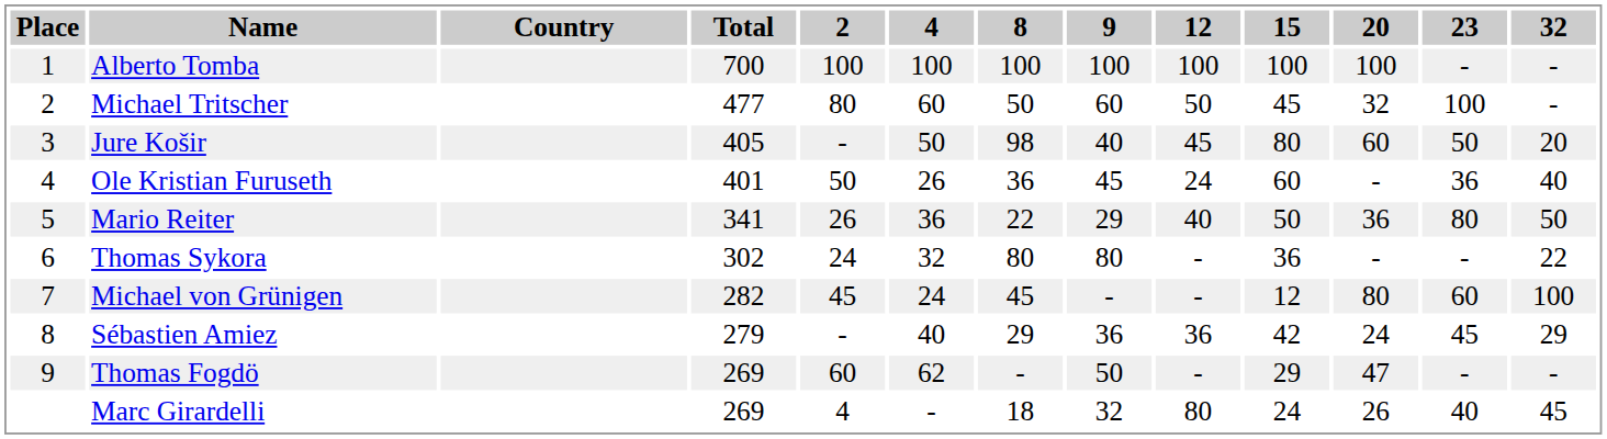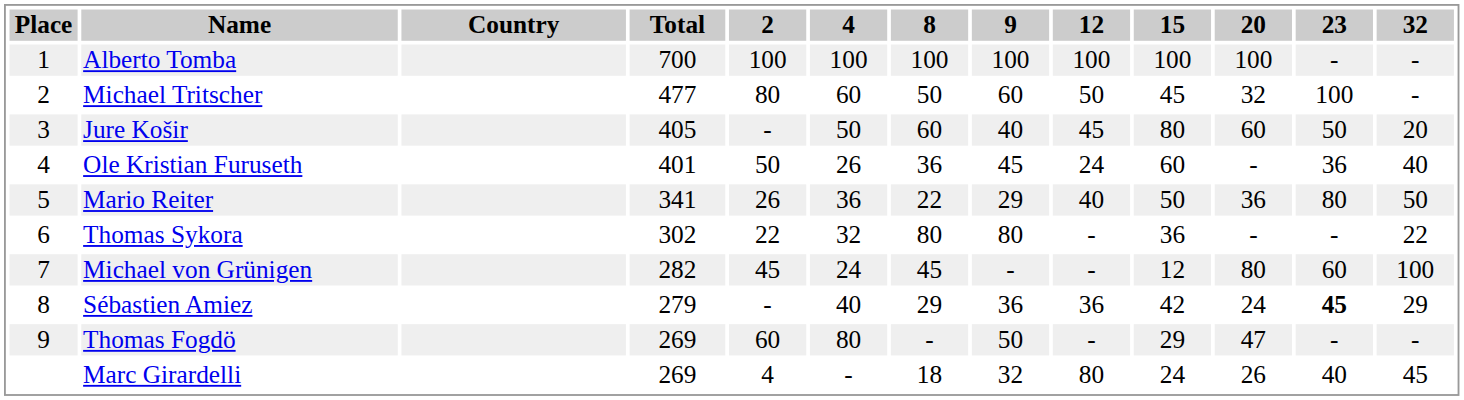Jure Košir | 8: 98 -> 60
Thomas Sykora | 2: 24 -> 22
Sébastien Amiez | 23: normal -> bold
Thomas Fogdö | 4: 62 -> 80
